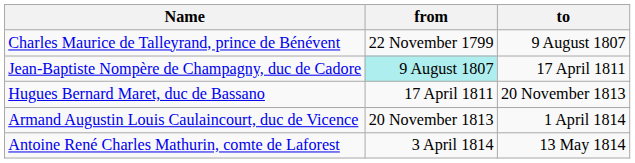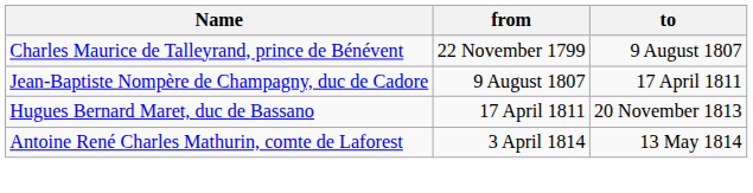Jean-Baptiste Nompère de Champagny, duc de Cadore | from: paleturquoise background -> no background
- row: Armand Augustin Louis Caulaincourt, duc de Vicence | 20 November 1813 | 1 April 1814
